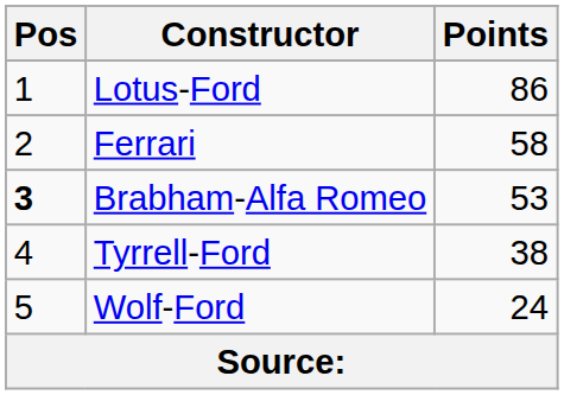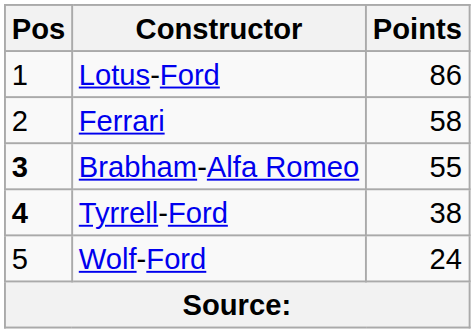Brabham-Alfa Romeo | Points: 53 -> 55
Tyrrell-Ford | Pos: normal -> bold
